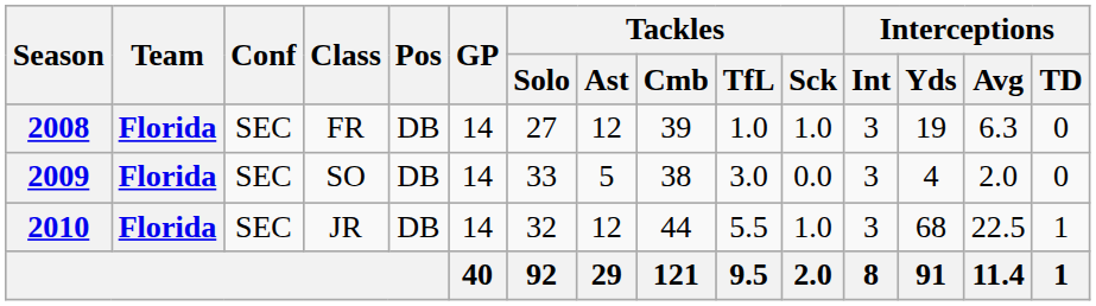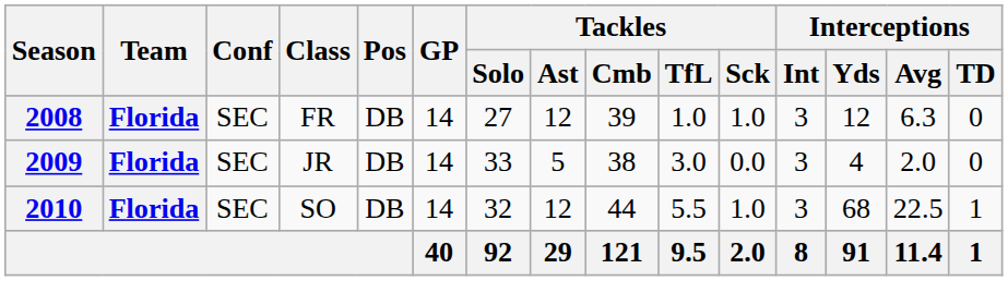2008 | Interceptions / Yds: 19 -> 12
2009 | Class: SO -> JR
2010 | Class: JR -> SO
